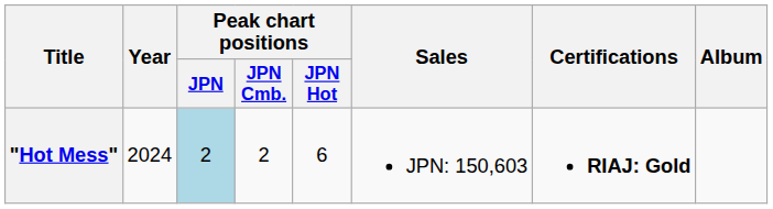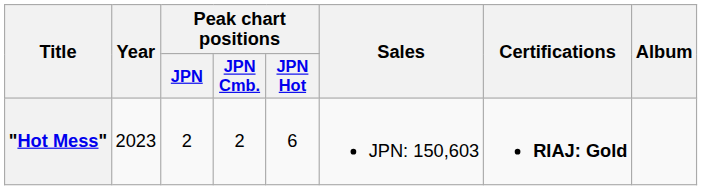"Hot Mess" | Year: 2024 -> 2023
"Hot Mess" | Peak chart positions / JPN: lightblue background -> no background
